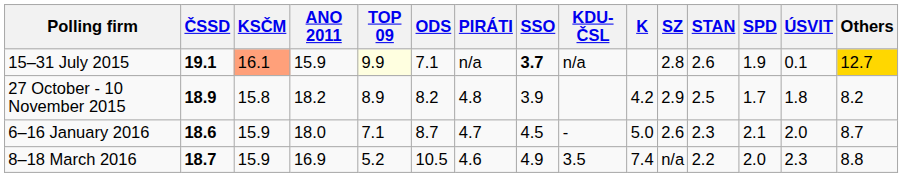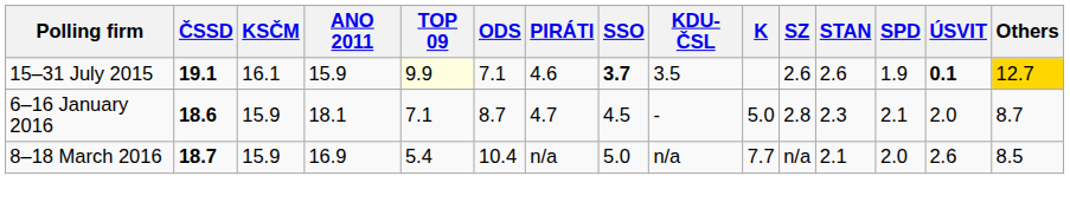15–31 July 2015 | KSČM: lightsalmon background -> no background
15–31 July 2015 | PIRÁTI: n/a -> 4.6
15–31 July 2015 | KDU-ČSL: n/a -> 3.5
15–31 July 2015 | SZ: 2.8 -> 2.6
15–31 July 2015 | ÚSVIT: normal -> bold
- row: 27 October - 10 November 2015 | 18.9 | 15.8 | 18.2 | 8.9 | 8.2 | 4.8 | 3.9 | 4.2 | 2.9 | 2.5 | 1.7 | 1.8 | 8.2
6–16 January 2016 | ANO 2011: 18.0 -> 18.1
6–16 January 2016 | SZ: 2.6 -> 2.8
8–18 March 2016 | TOP 09: 5.2 -> 5.4
8–18 March 2016 | ODS: 10.5 -> 10.4
8–18 March 2016 | PIRÁTI: 4.6 -> n/a
8–18 March 2016 | SSO: 4.9 -> 5.0
8–18 March 2016 | KDU-ČSL: 3.5 -> n/a
8–18 March 2016 | K: 7.4 -> 7.7
8–18 March 2016 | STAN: 2.2 -> 2.1
8–18 March 2016 | ÚSVIT: 2.3 -> 2.6
8–18 March 2016 | Others: 8.8 -> 8.5
